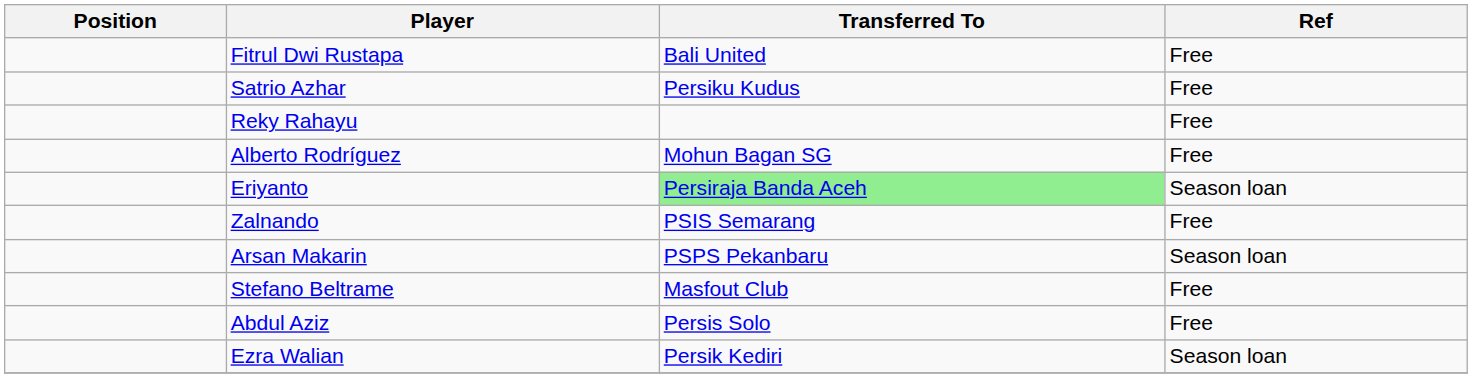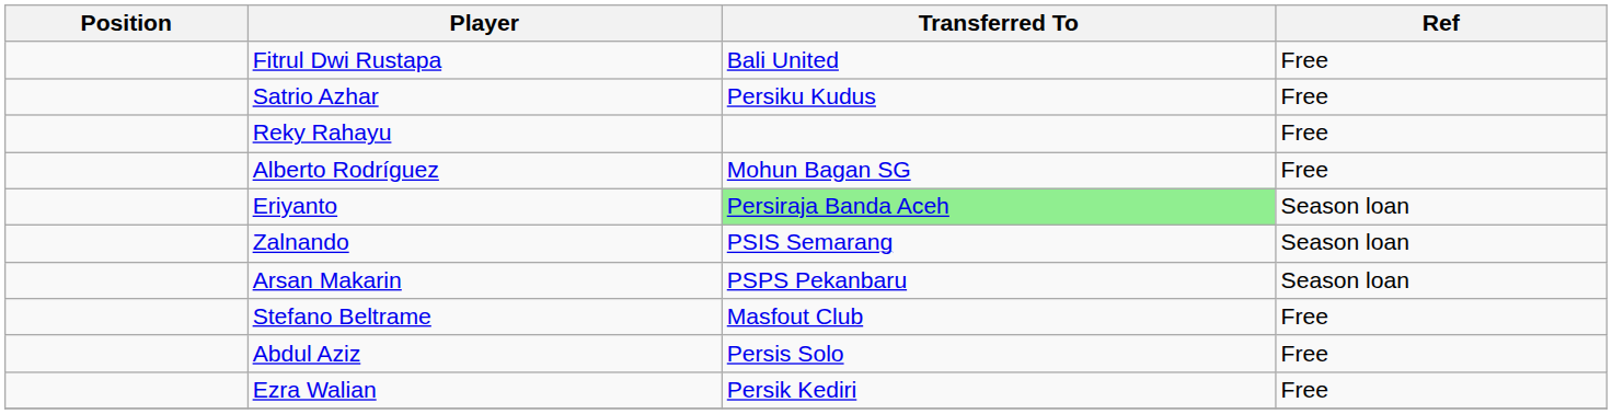Zalnando | Ref: Free -> Season loan
Ezra Walian | Ref: Season loan -> Free
